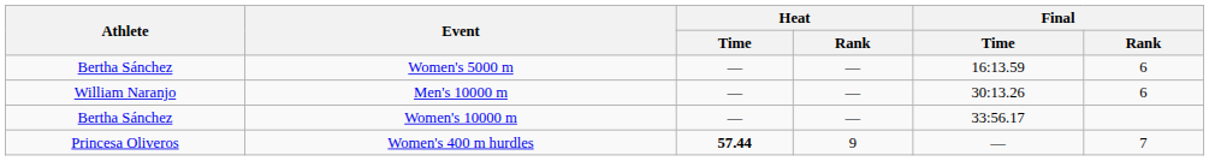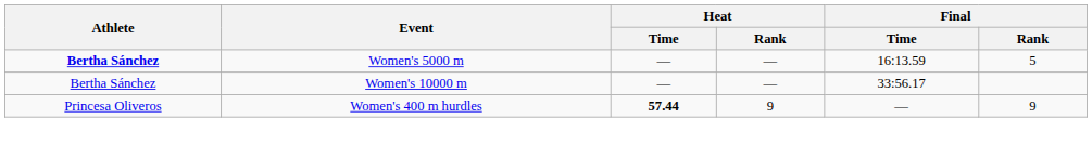Women's 5000 m | Athlete: normal -> bold
Women's 5000 m | Final / Rank: 6 -> 5
- row: William Naranjo | Men's 10000 m | — | — | 30:13.26 | 6
Women's 400 m hurdles | Final / Rank: 7 -> 9
